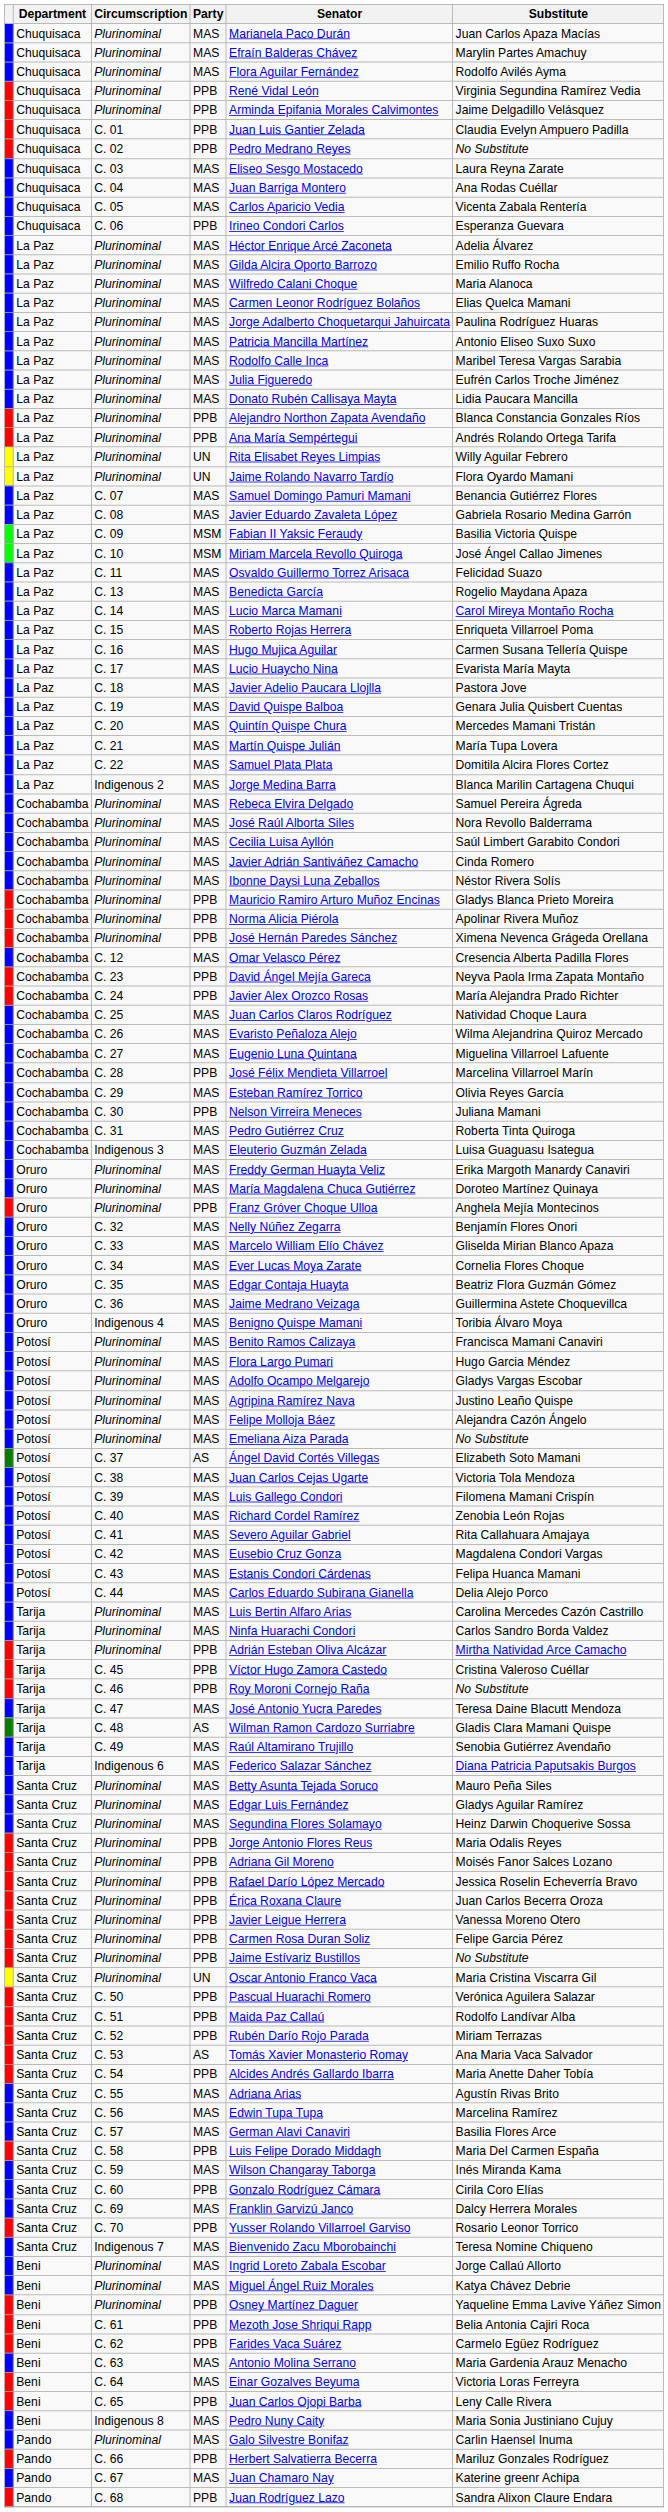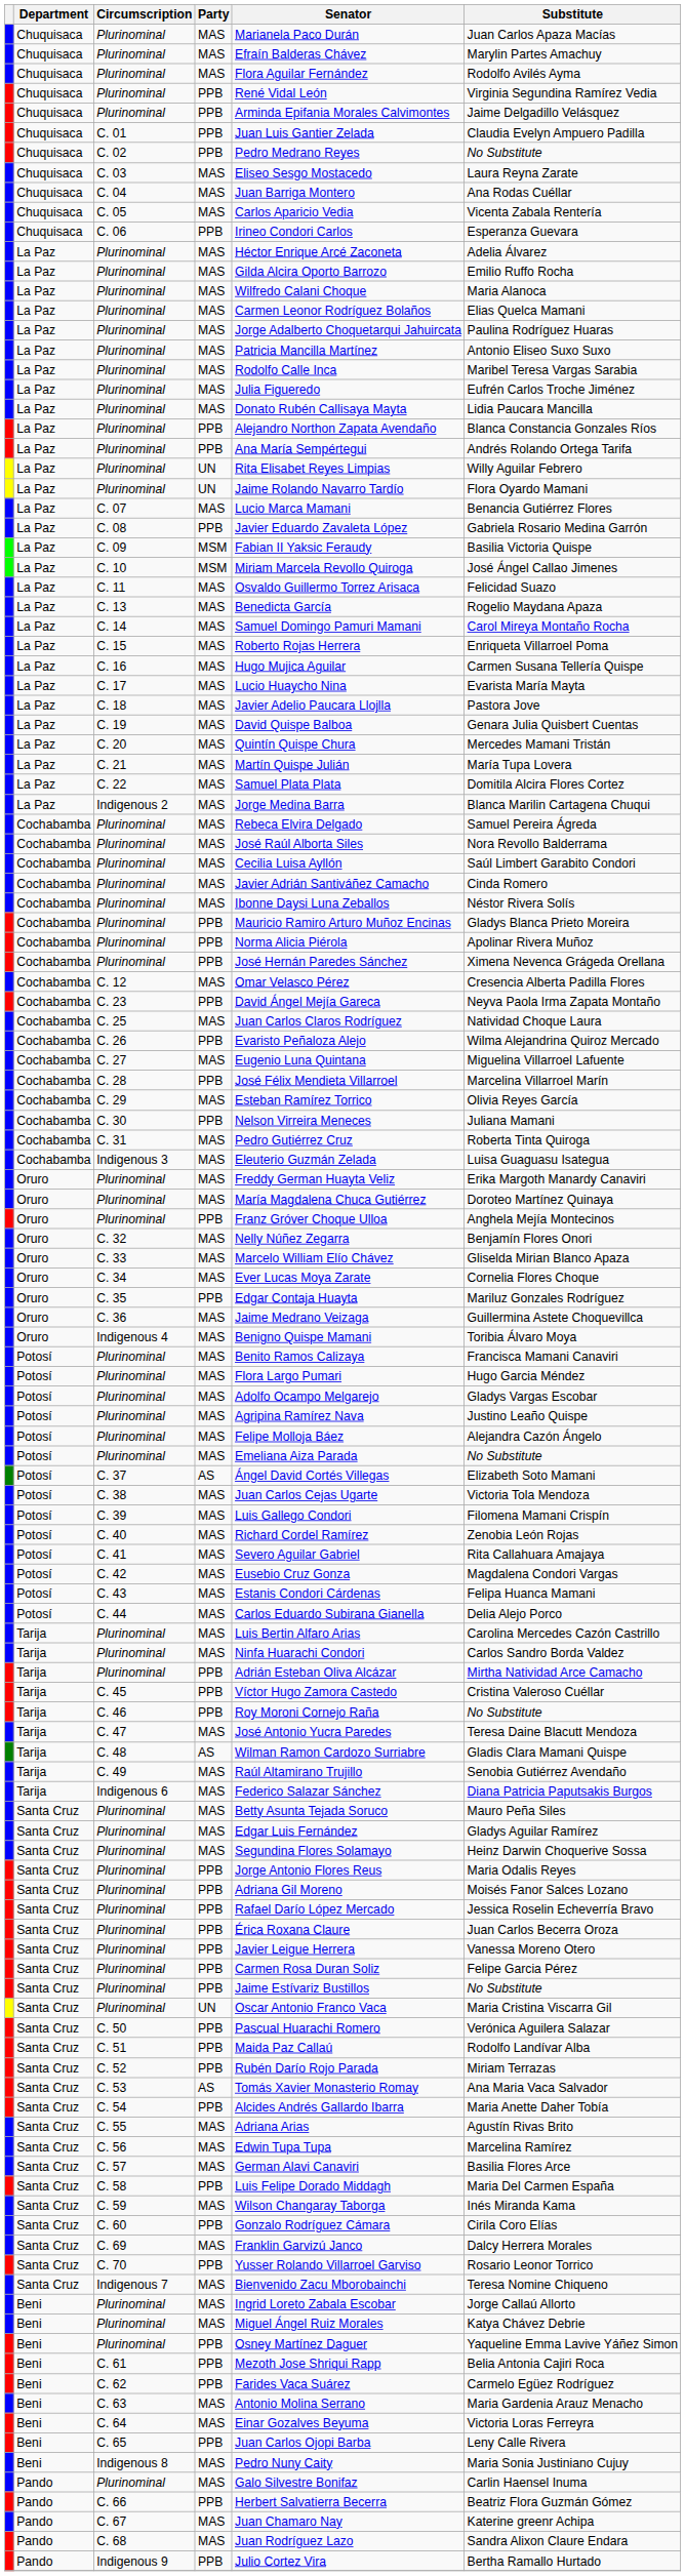C. 07 | Senator: Samuel Domingo Pamuri Mamani -> Lucio Marca Mamani
C. 08 | Party: MAS -> PPB
C. 14 | Senator: Lucio Marca Mamani -> Samuel Domingo Pamuri Mamani
- row: Cochabamba | C. 24 | PPB | Javier Alex Orozco Rosas | María Alejandra Prado Richter
C. 26 | Party: MAS -> PPB
C. 35 | Party: MAS -> PPB
C. 35 | Substitute: Beatriz Flora Guzmán Gómez -> Mariluz Gonzales Rodríguez
C. 66 | Substitute: Mariluz Gonzales Rodríguez -> Beatriz Flora Guzmán Gómez
C. 68 | Party: PPB -> MAS
+ row: Pando | Indigenous 9 | PPB | Julio Cortez Vira | Bertha Ramallo Hurtado
